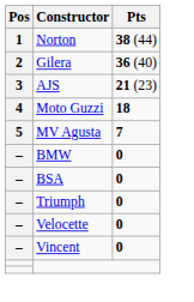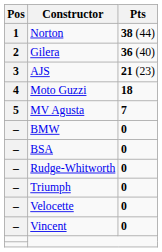+ row: – | Rudge-Whitworth | 0
